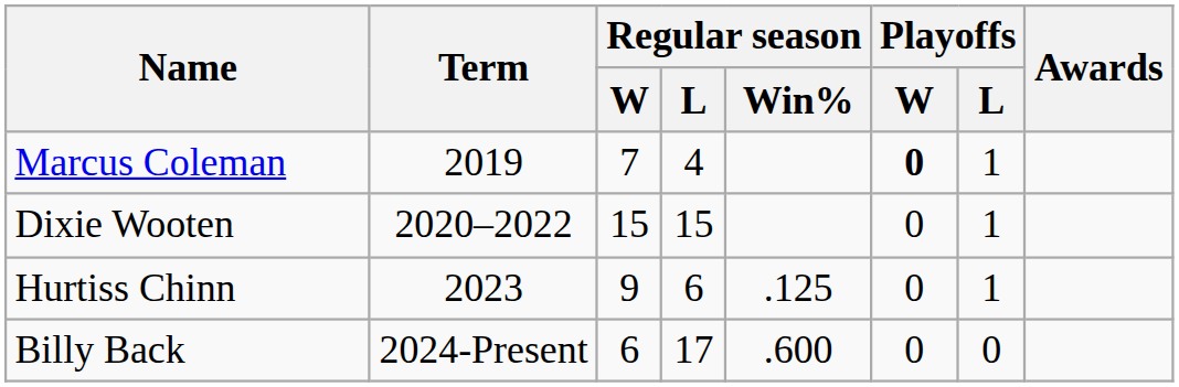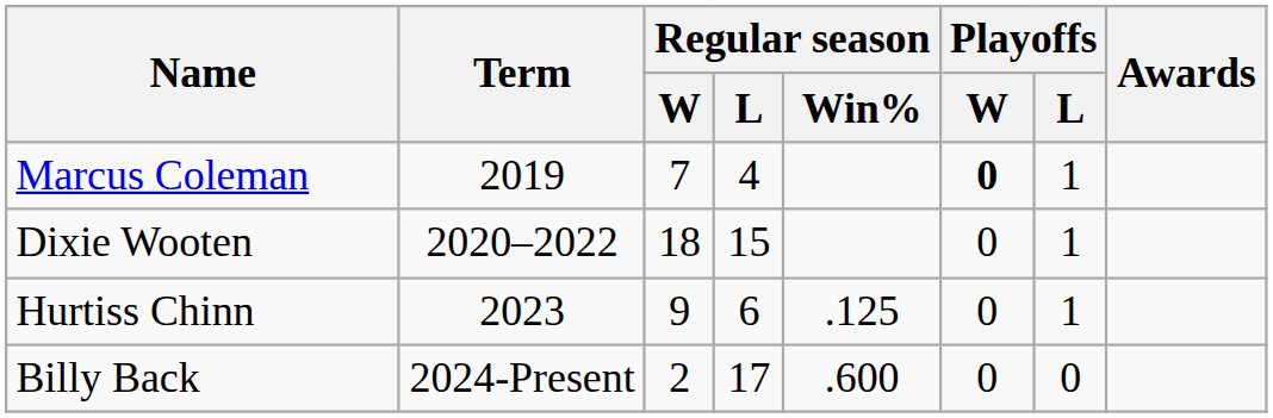Dixie Wooten | Regular season / W: 15 -> 18
Billy Back | Regular season / W: 6 -> 2
